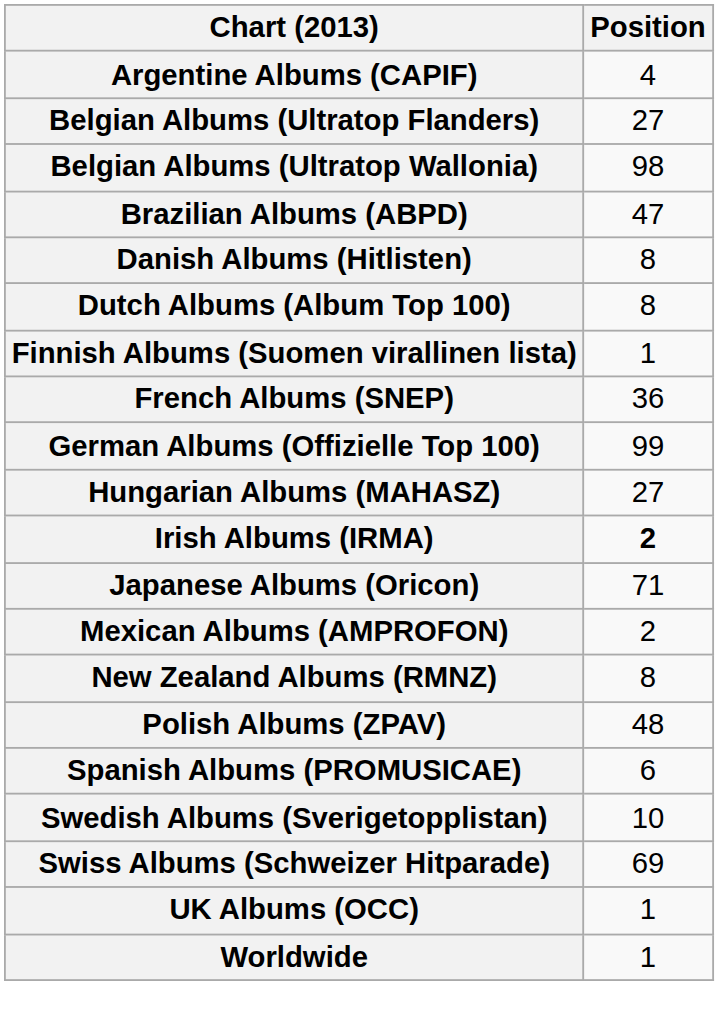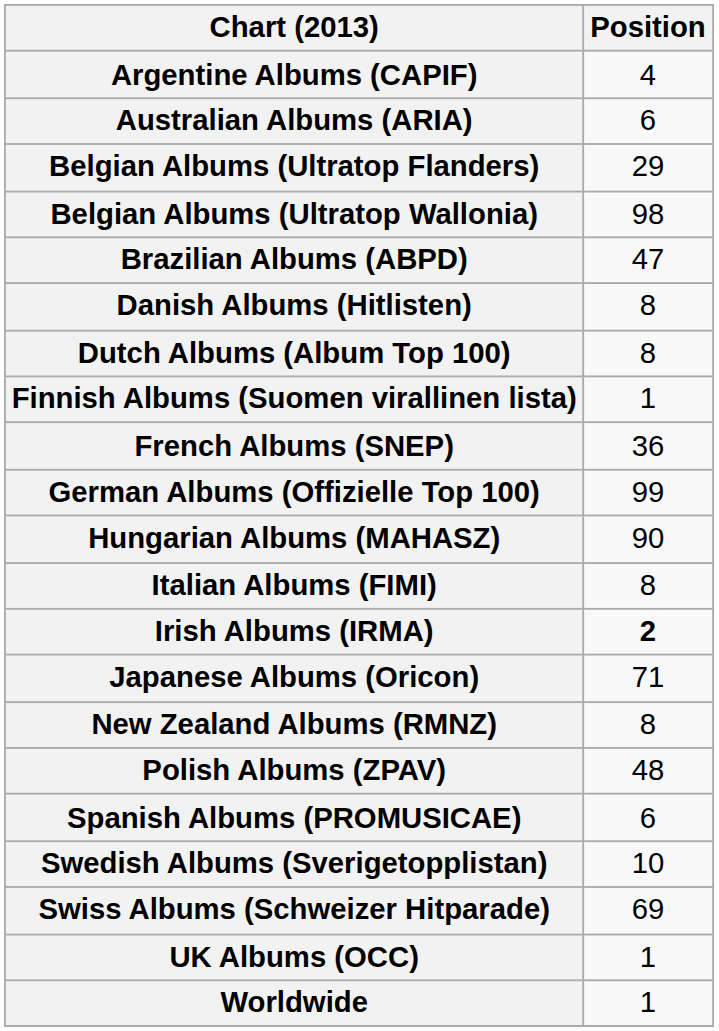+ row: Australian Albums (ARIA) | 6
Belgian Albums (Ultratop Flanders) | Position: 27 -> 29
Hungarian Albums (MAHASZ) | Position: 27 -> 90
+ row: Italian Albums (FIMI) | 8
- row: Mexican Albums (AMPROFON) | 2
